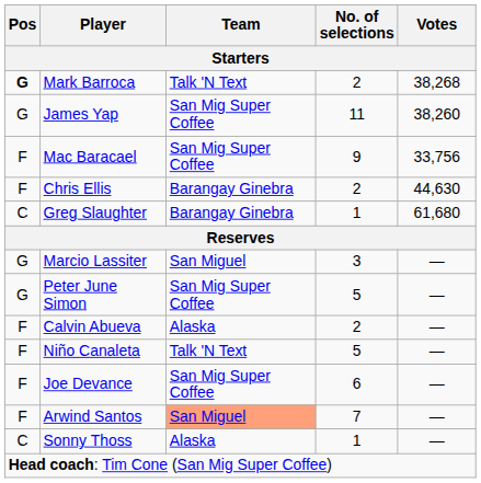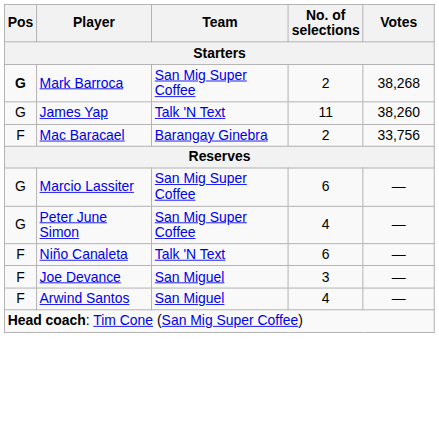Mark Barroca | Team: Talk 'N Text -> San Mig Super Coffee
James Yap | Team: San Mig Super Coffee -> Talk 'N Text
Mac Baracael | Team: San Mig Super Coffee -> Barangay Ginebra
Mac Baracael | No. of selections: 9 -> 2
- row: F | Chris Ellis | Barangay Ginebra | 2 | 44,630
- row: C | Greg Slaughter | Barangay Ginebra | 1 | 61,680
Marcio Lassiter | Team: San Miguel -> San Mig Super Coffee
Marcio Lassiter | No. of selections: 3 -> 6
Peter June Simon | No. of selections: 5 -> 4
- row: F | Calvin Abueva | Alaska | 2 | —
Niño Canaleta | No. of selections: 5 -> 6
Joe Devance | Team: San Mig Super Coffee -> San Miguel
Joe Devance | No. of selections: 6 -> 3
Arwind Santos | Team: lightsalmon background -> no background
Arwind Santos | No. of selections: 7 -> 4
- row: C | Sonny Thoss | Alaska | 1 | —
